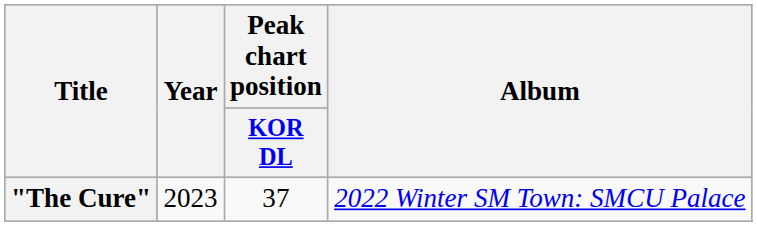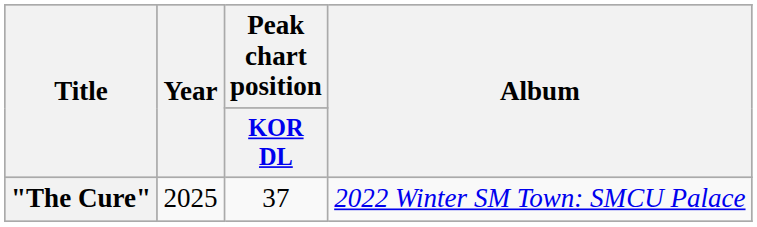"The Cure" | Year: 2023 -> 2025
